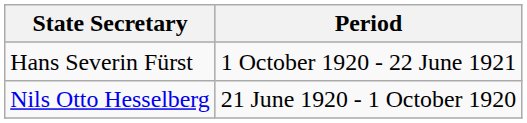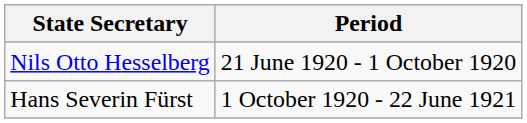rows swapped: Nils Otto Hesselberg <-> Hans Severin Fürst
